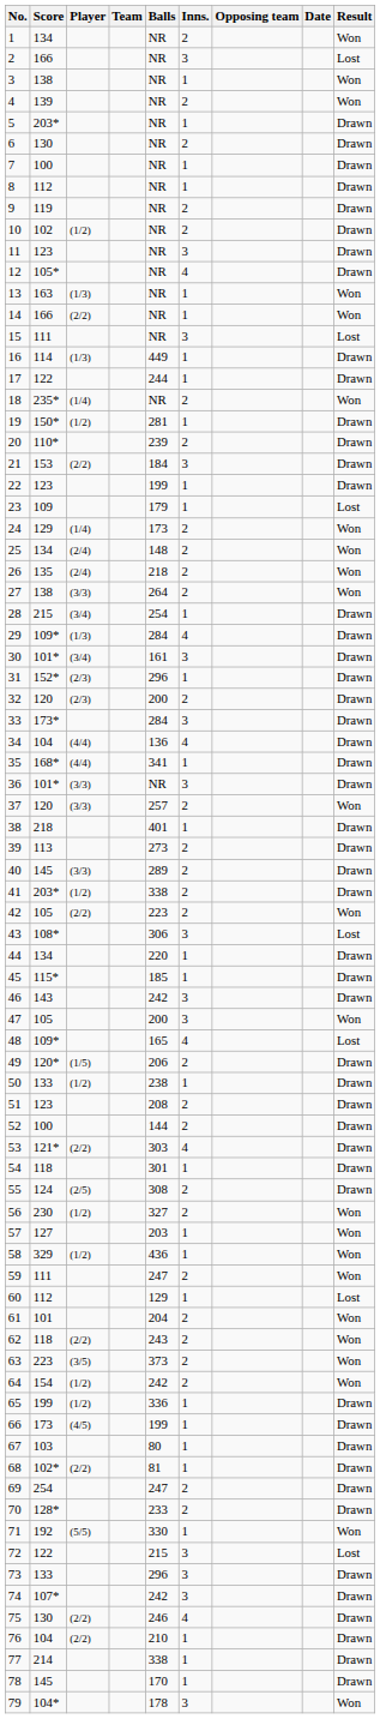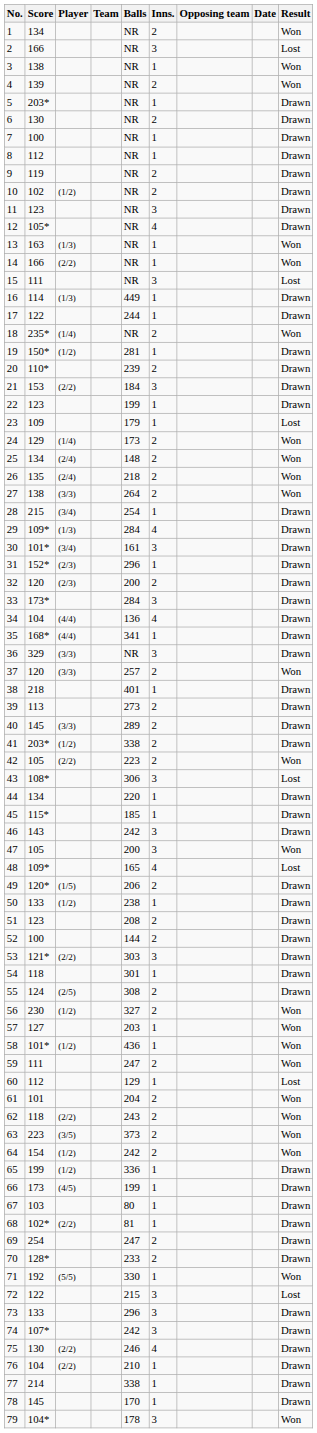36 | Score: 101* -> 329
53 | Inns.: 4 -> 3
58 | Score: 329 -> 101*
